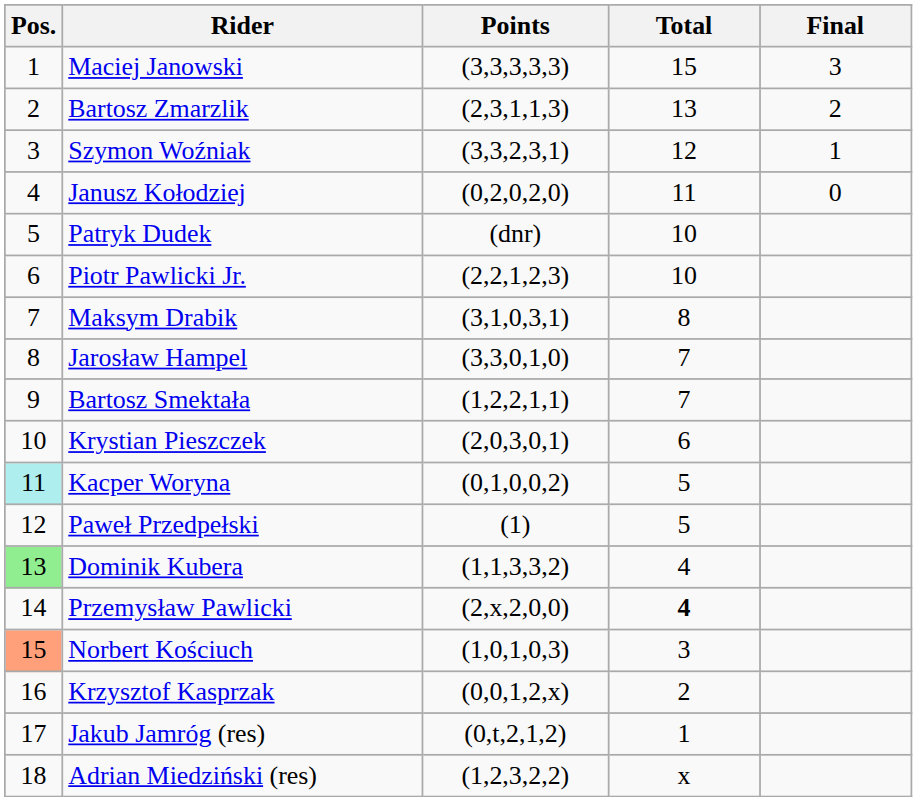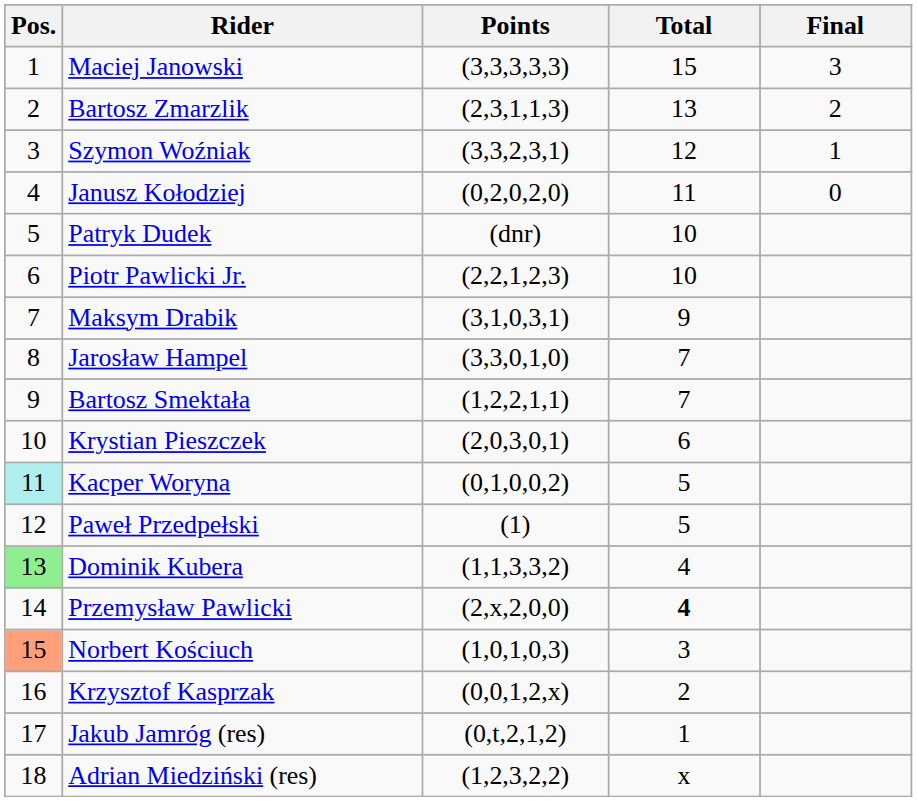Maksym Drabik | Total: 8 -> 9
